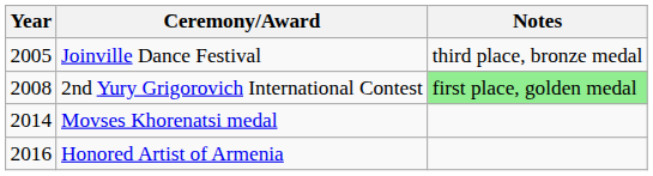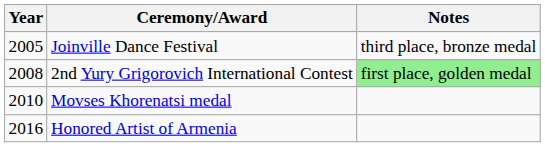Movses Khorenatsi medal | Year: 2014 -> 2010
